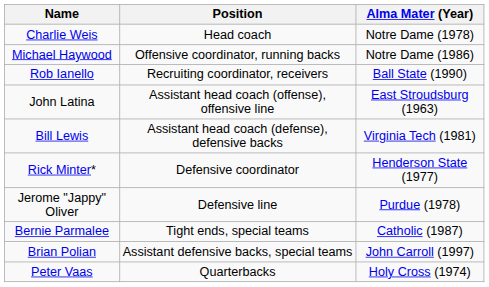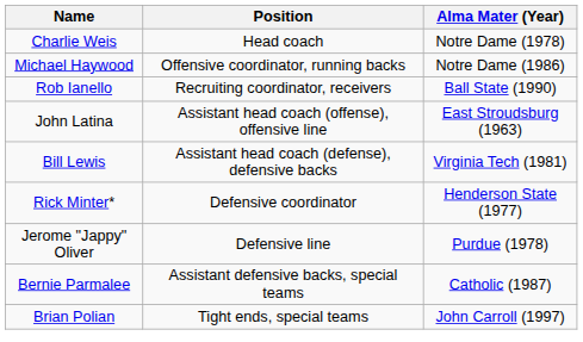Bernie Parmalee | Position: Tight ends, special teams -> Assistant defensive backs, special teams
Brian Polian | Position: Assistant defensive backs, special teams -> Tight ends, special teams
- row: Peter Vaas | Quarterbacks | Holy Cross (1974)
